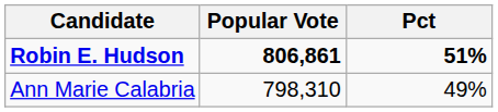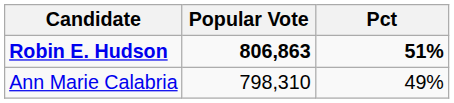Robin E. Hudson | Popular Vote: 806,861 -> 806,863
